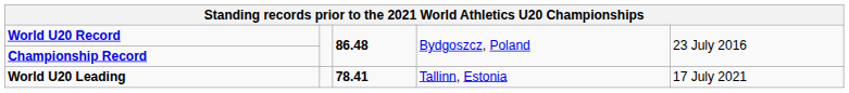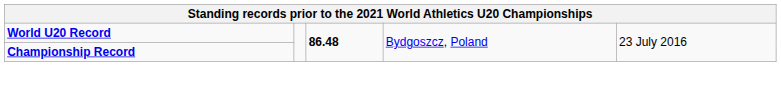- row: World U20 Leading | 78.41 | Tallinn, Estonia | 17 July 2021
